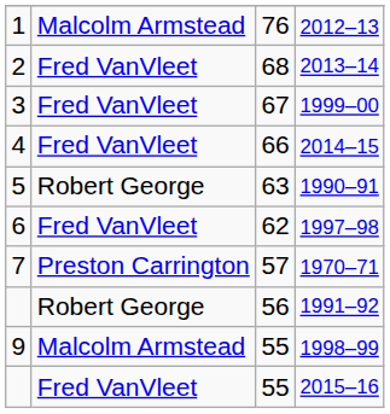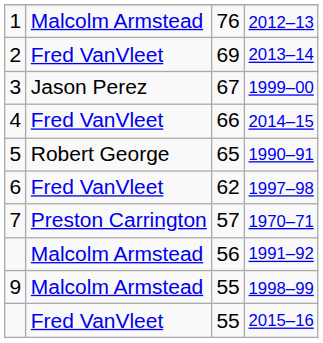2013–14 | column 3: 68 -> 69
1999–00 | column 2: Fred VanVleet -> Jason Perez
1990–91 | column 3: 63 -> 65
1991–92 | column 2: Robert George -> Malcolm Armstead
